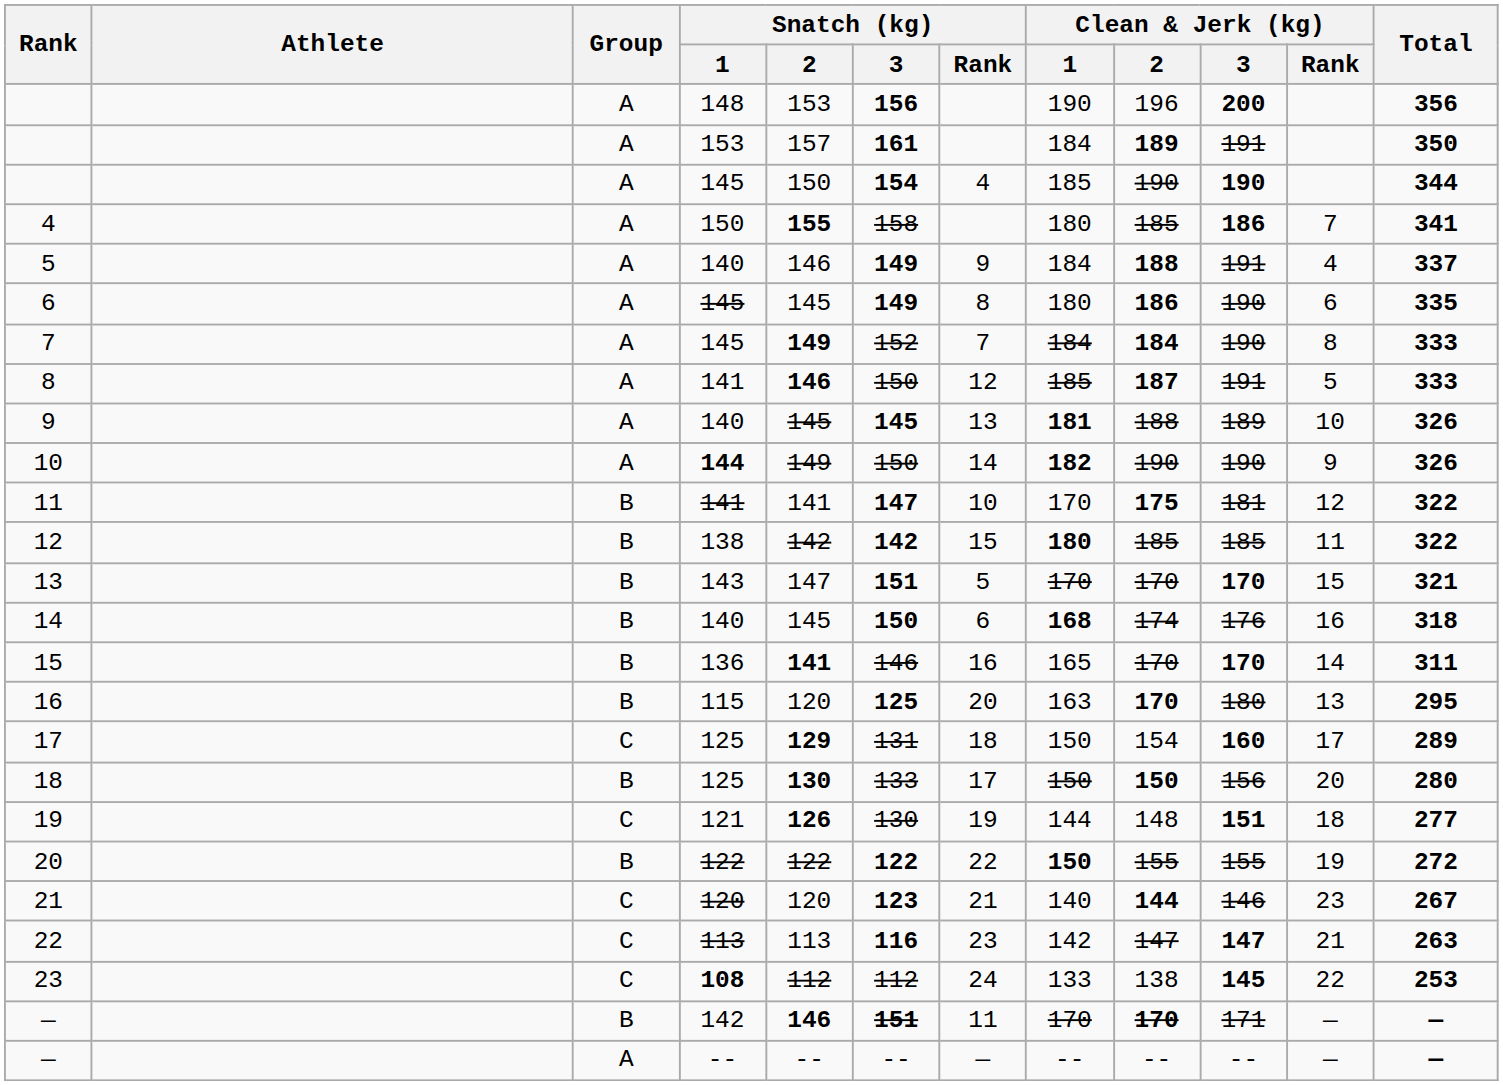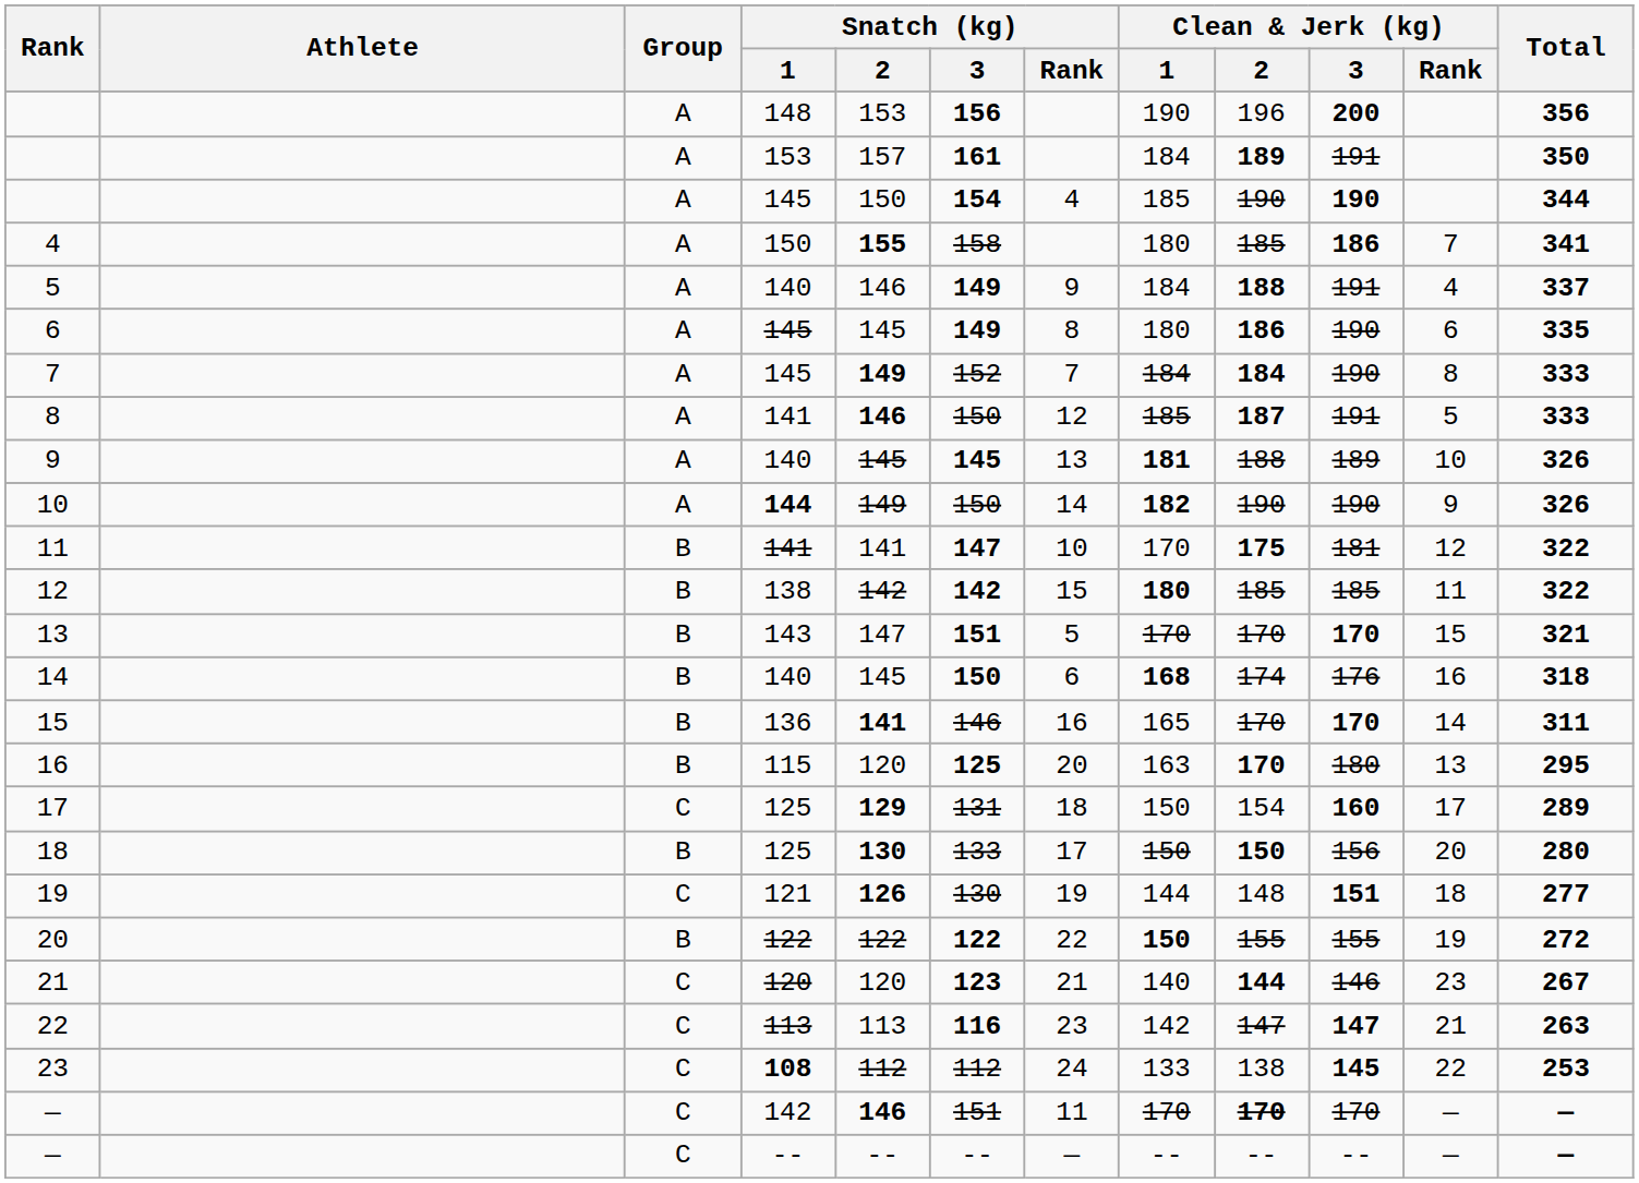— / 142 | Group: B -> C
— / 142 | Snatch (kg) / 3: bold -> normal
— / 142 | Clean & Jerk (kg) / 3: 171 -> 170
— / -- | Group: A -> C
